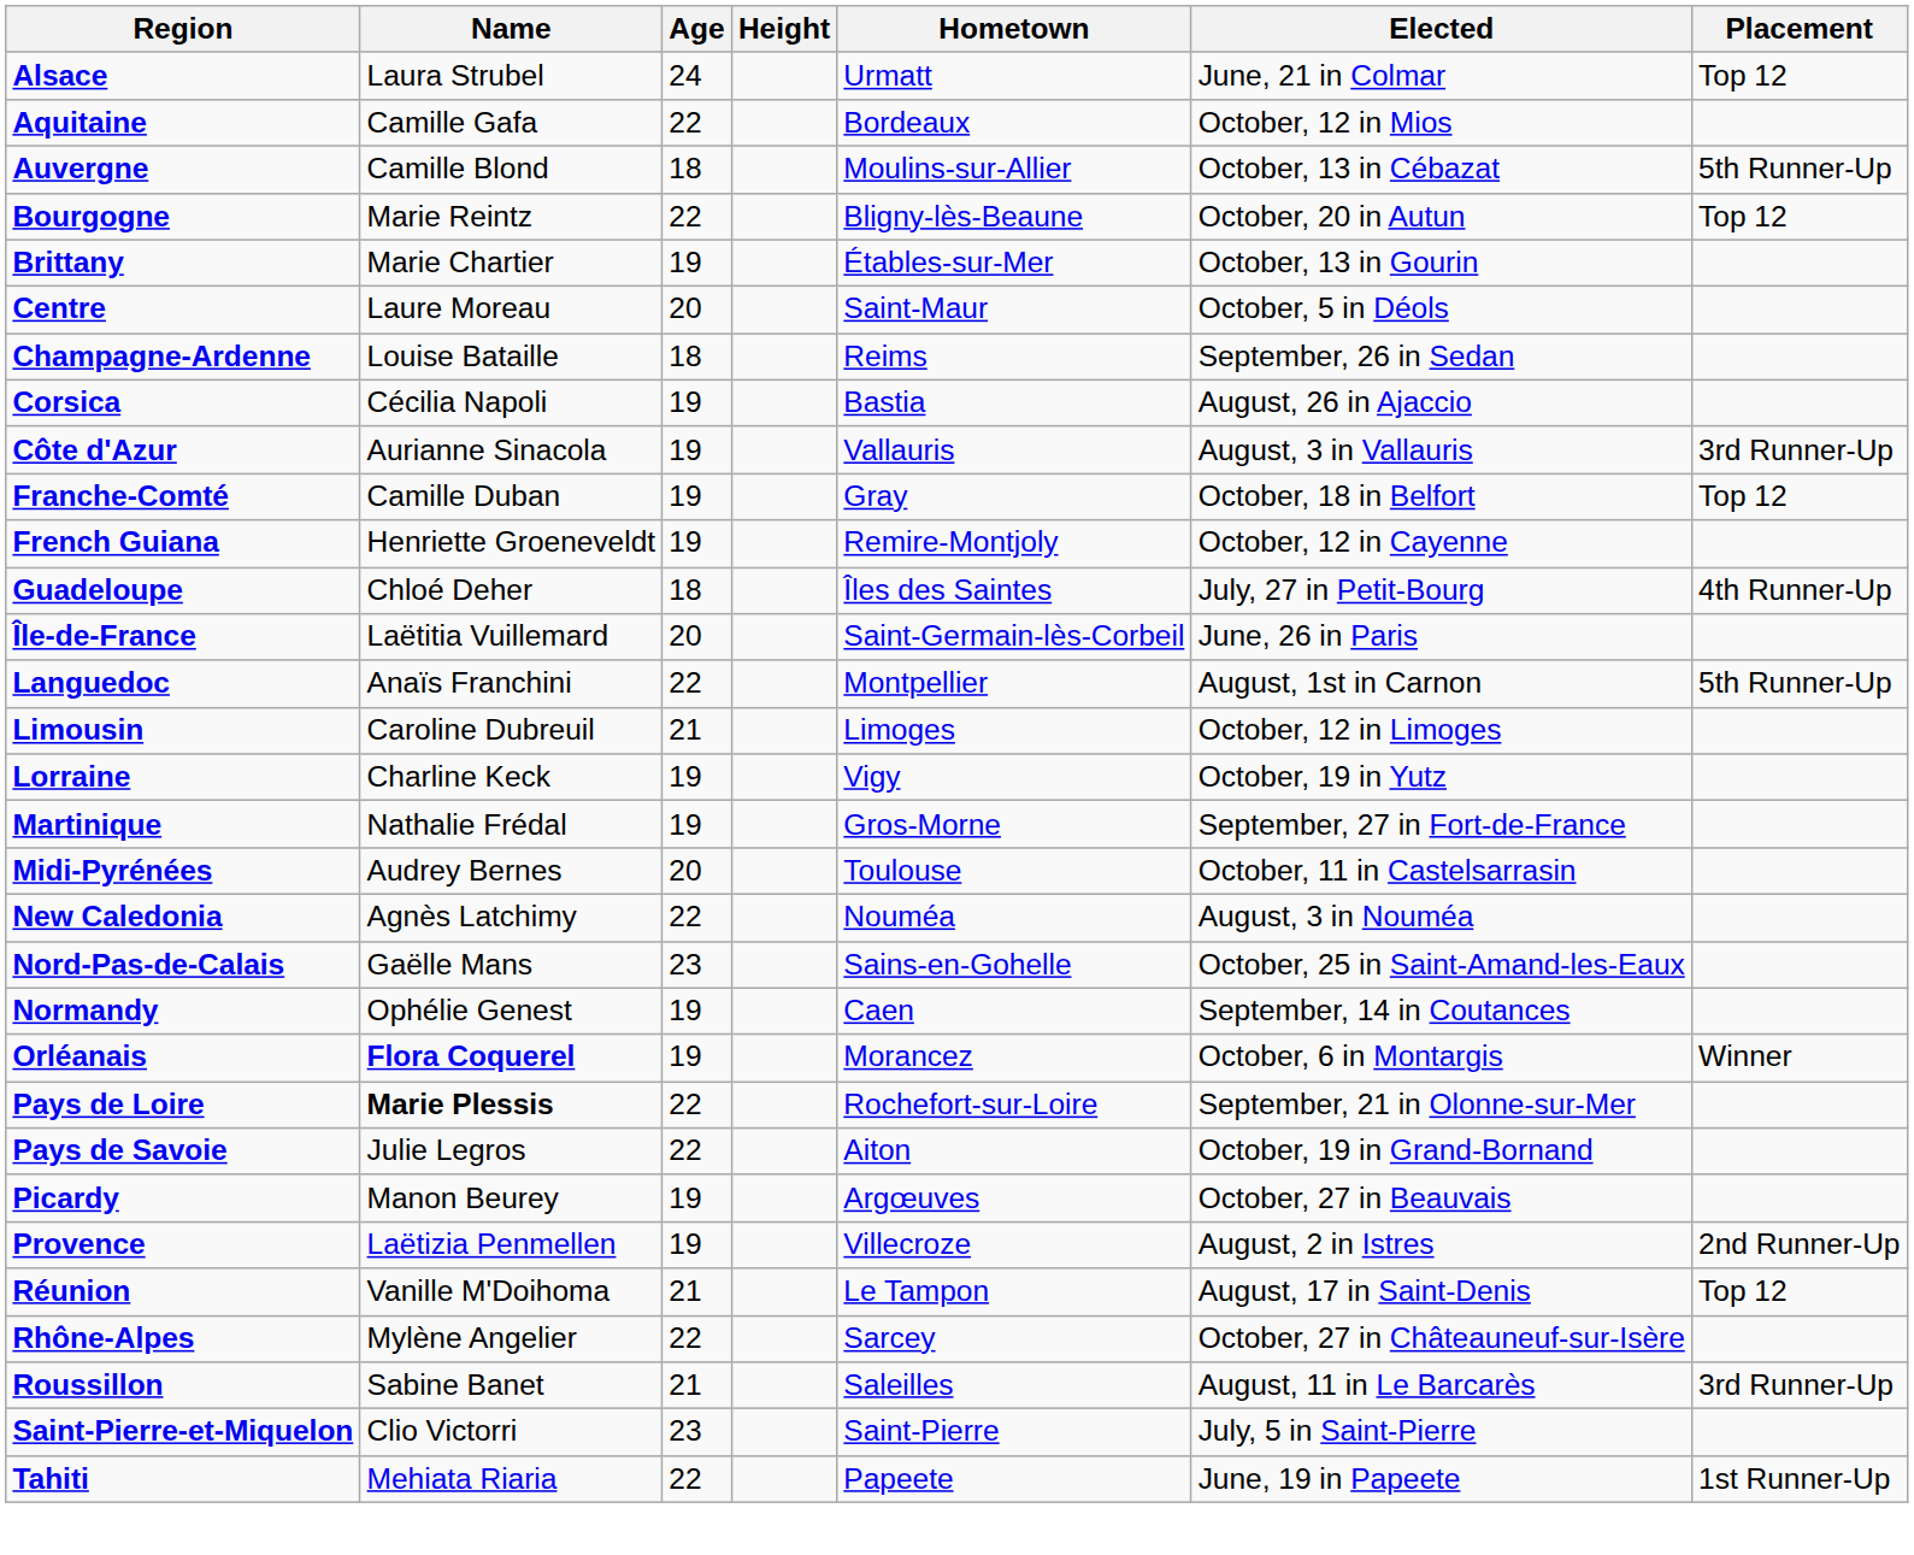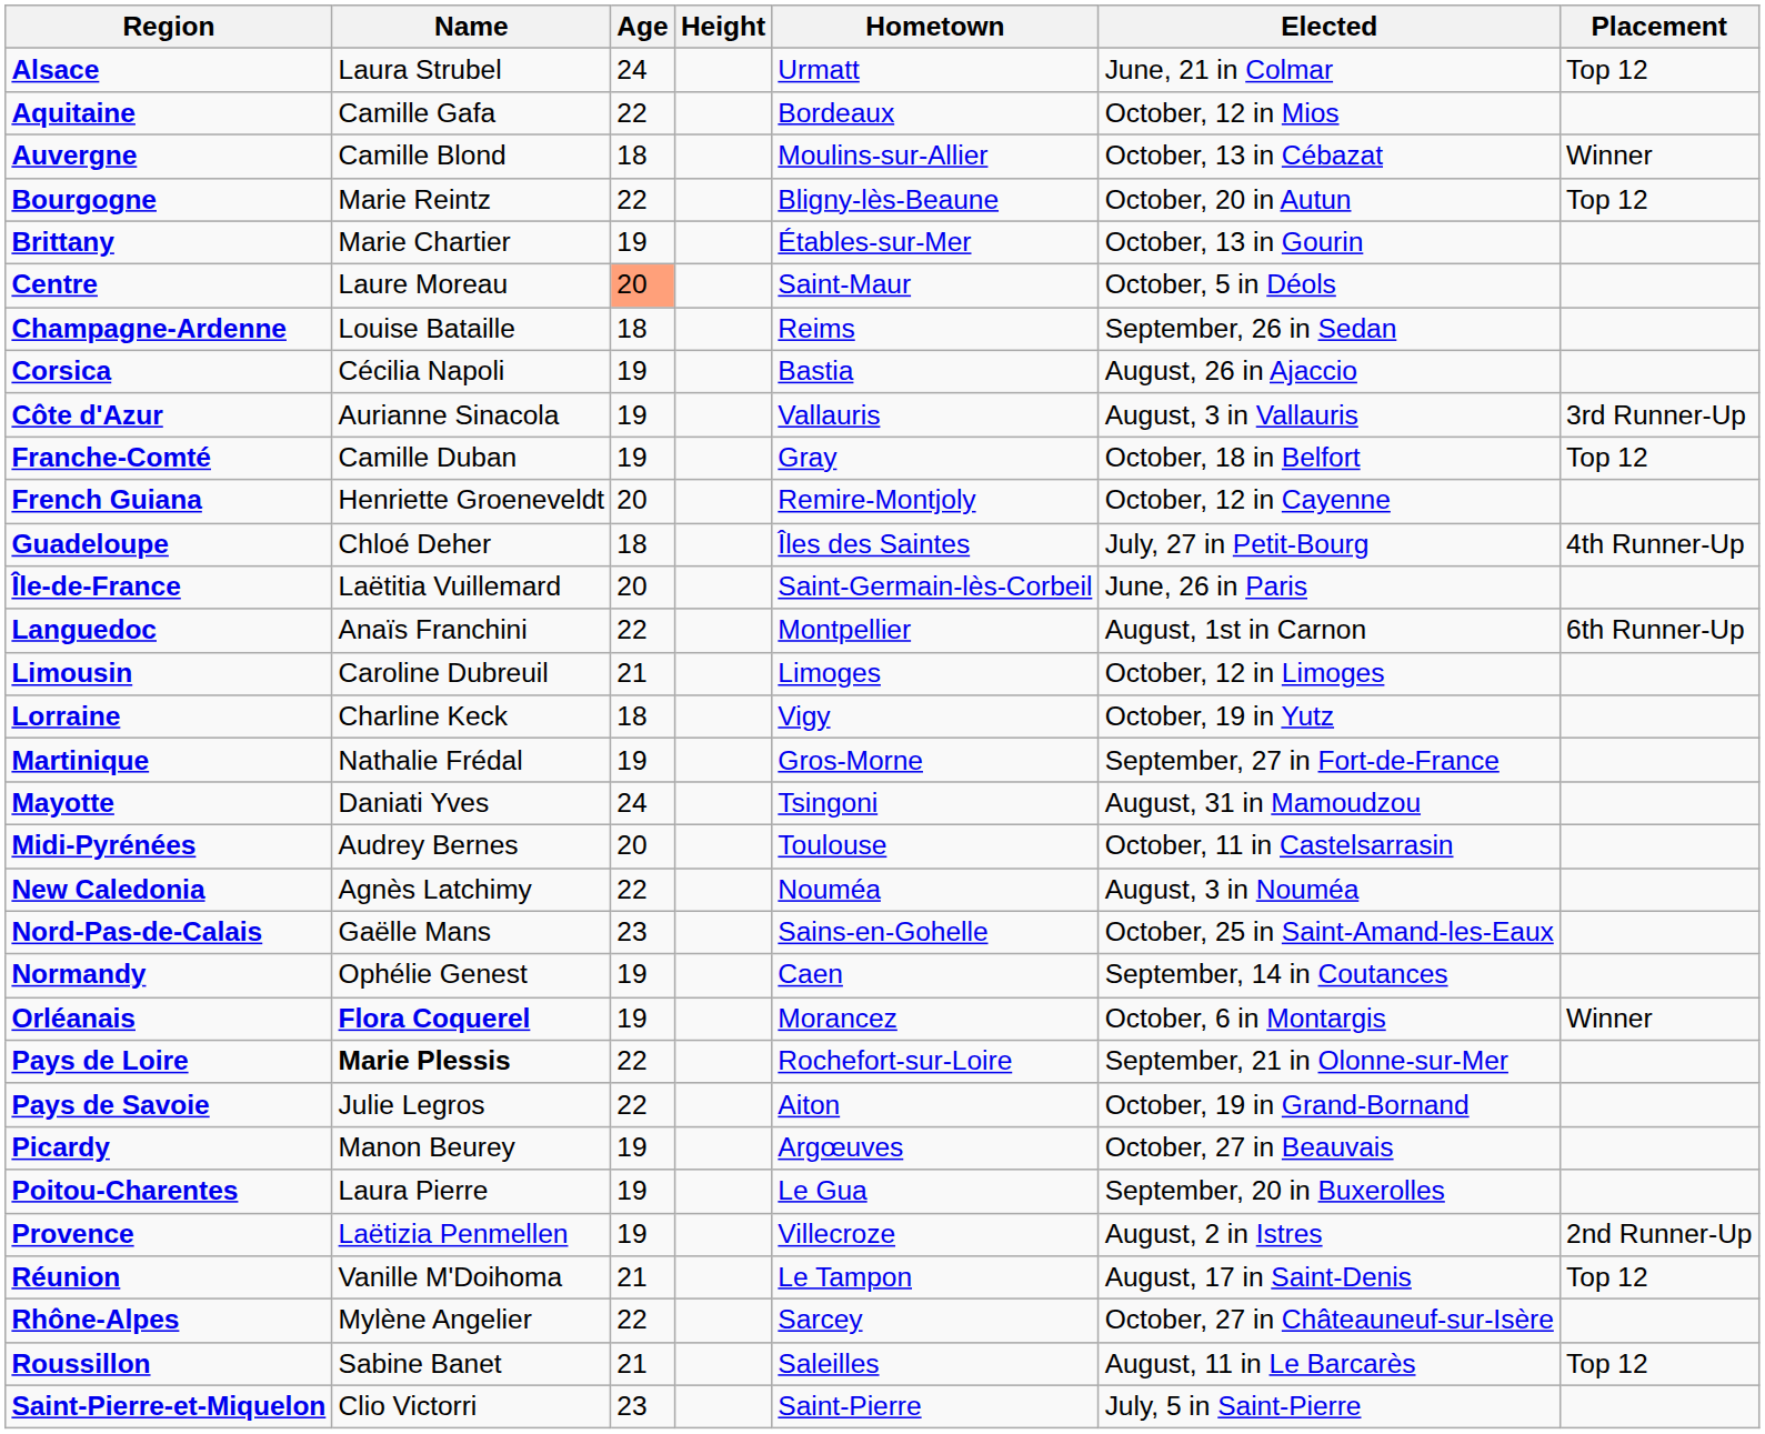Auvergne | Placement: 5th Runner-Up -> Winner
Centre | Age: no background -> lightsalmon background
French Guiana | Age: 19 -> 20
Languedoc | Placement: 5th Runner-Up -> 6th Runner-Up
Lorraine | Age: 19 -> 18
+ row: Mayotte | Daniati Yves | 24 | Tsingoni | August, 31 in Mamoudzou
+ row: Poitou-Charentes | Laura Pierre | 19 | Le Gua | September, 20 in Buxerolles
Roussillon | Placement: 3rd Runner-Up -> Top 12
- row: Tahiti | Mehiata Riaria | 22 | Papeete | June, 19 in Papeete | 1st Runner-Up
